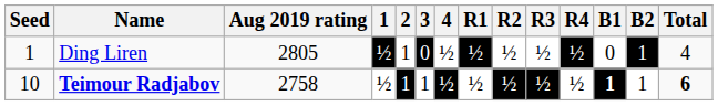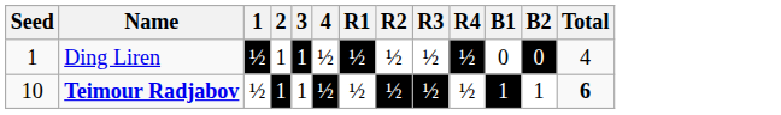- column: Aug 2019 rating | 2805 | 2758
Ding Liren | 3: 0 -> 1
Ding Liren | B2: 1 -> 0
Teimour Radjabov | B1: bold -> normal
